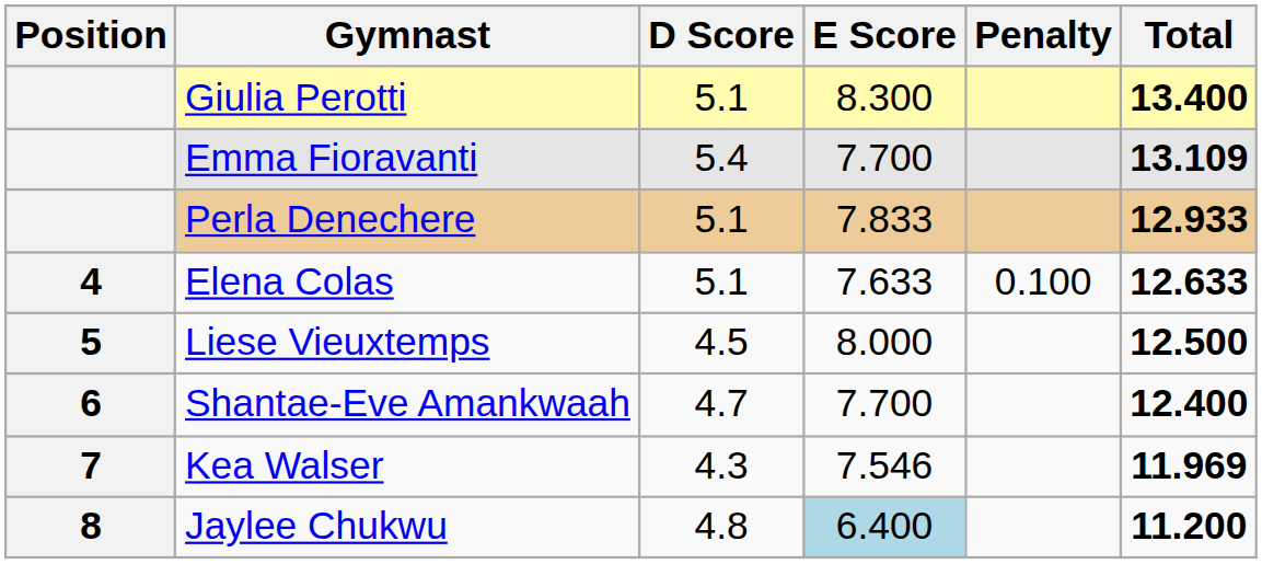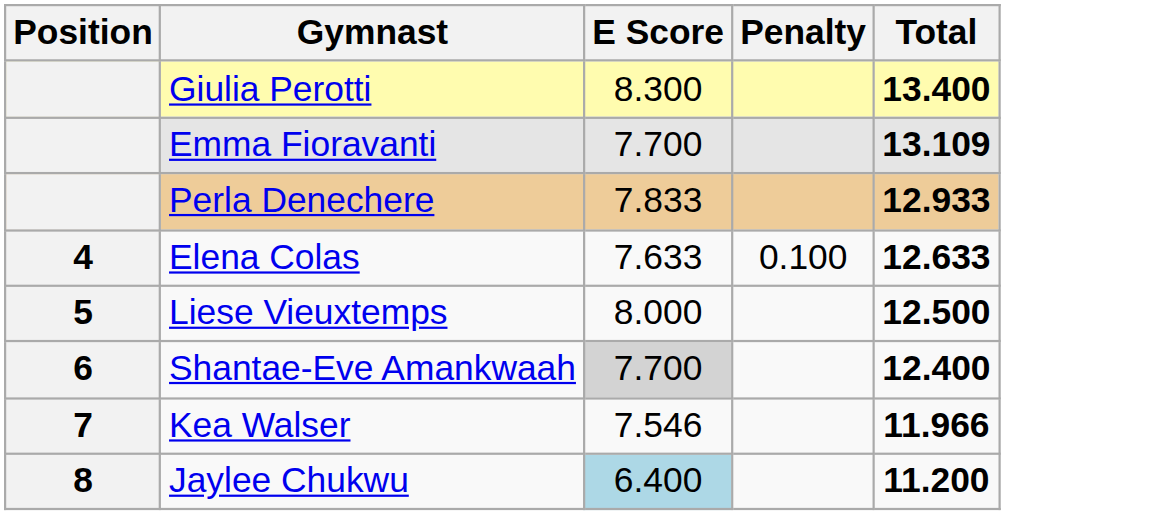- column: D Score | 5.1 | 5.4 | 5.1 | 5.1 | 4.5 | 4.7 | 4.3 | 4.8
Shantae-Eve Amankwaah | E Score: no background -> lightgrey background
Kea Walser | Total: 11.969 -> 11.966
